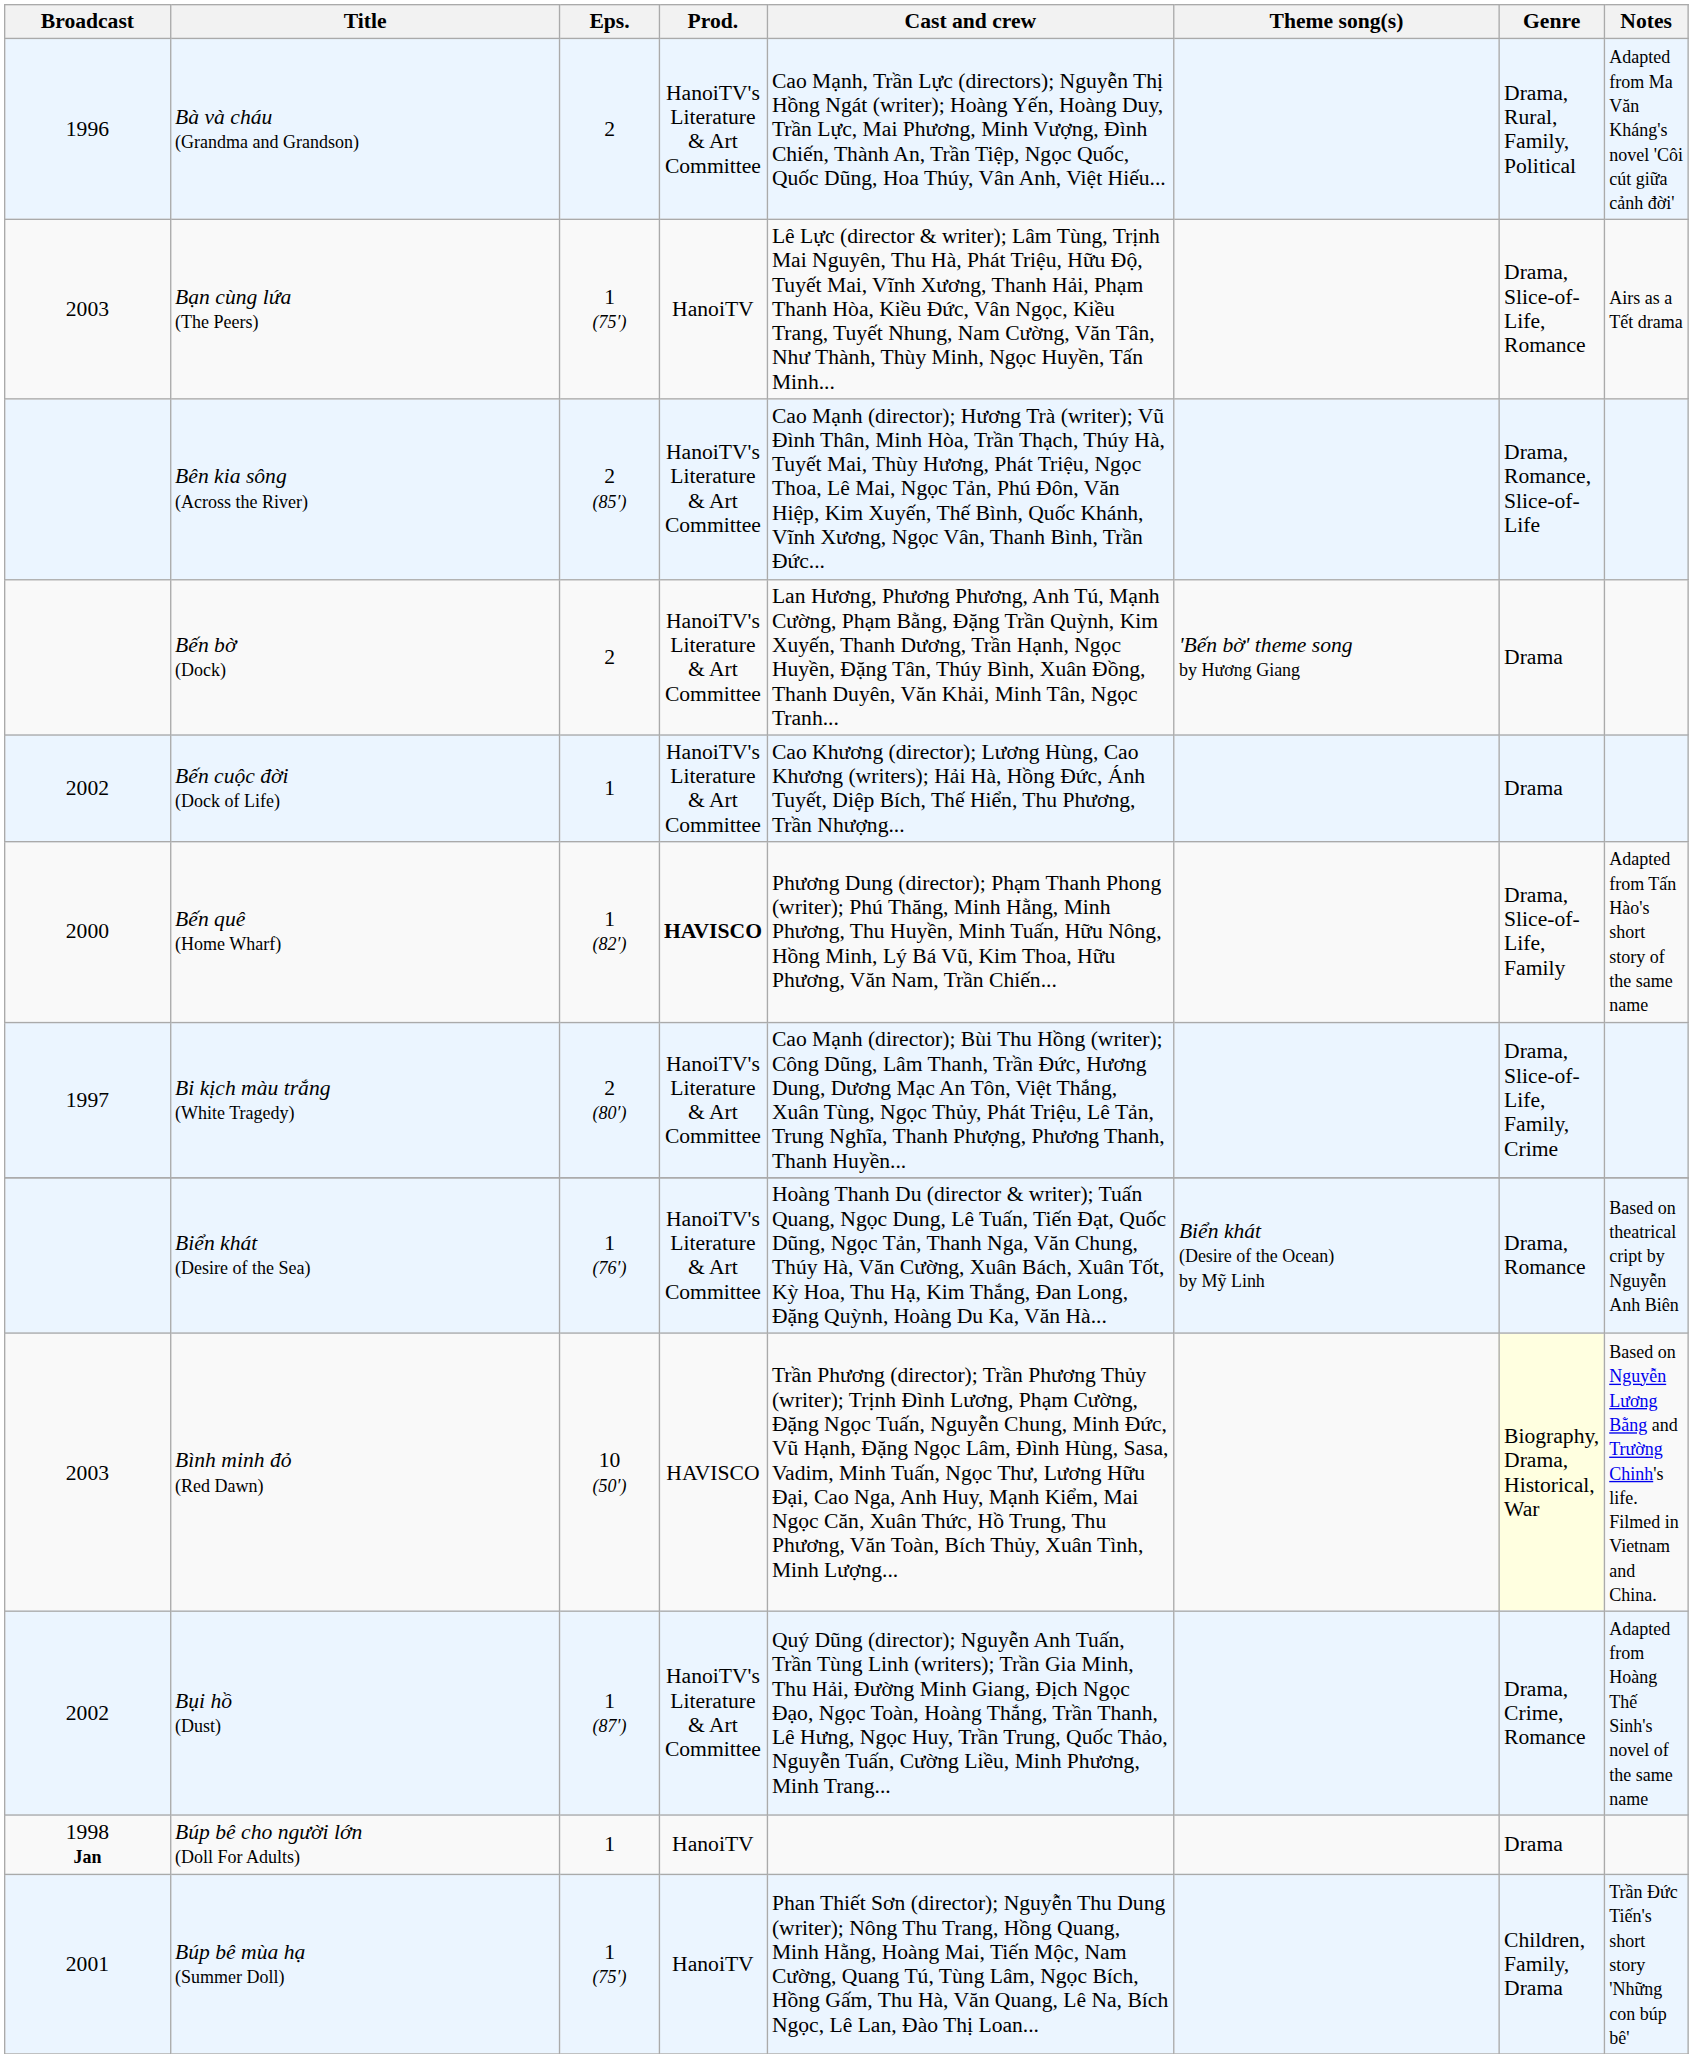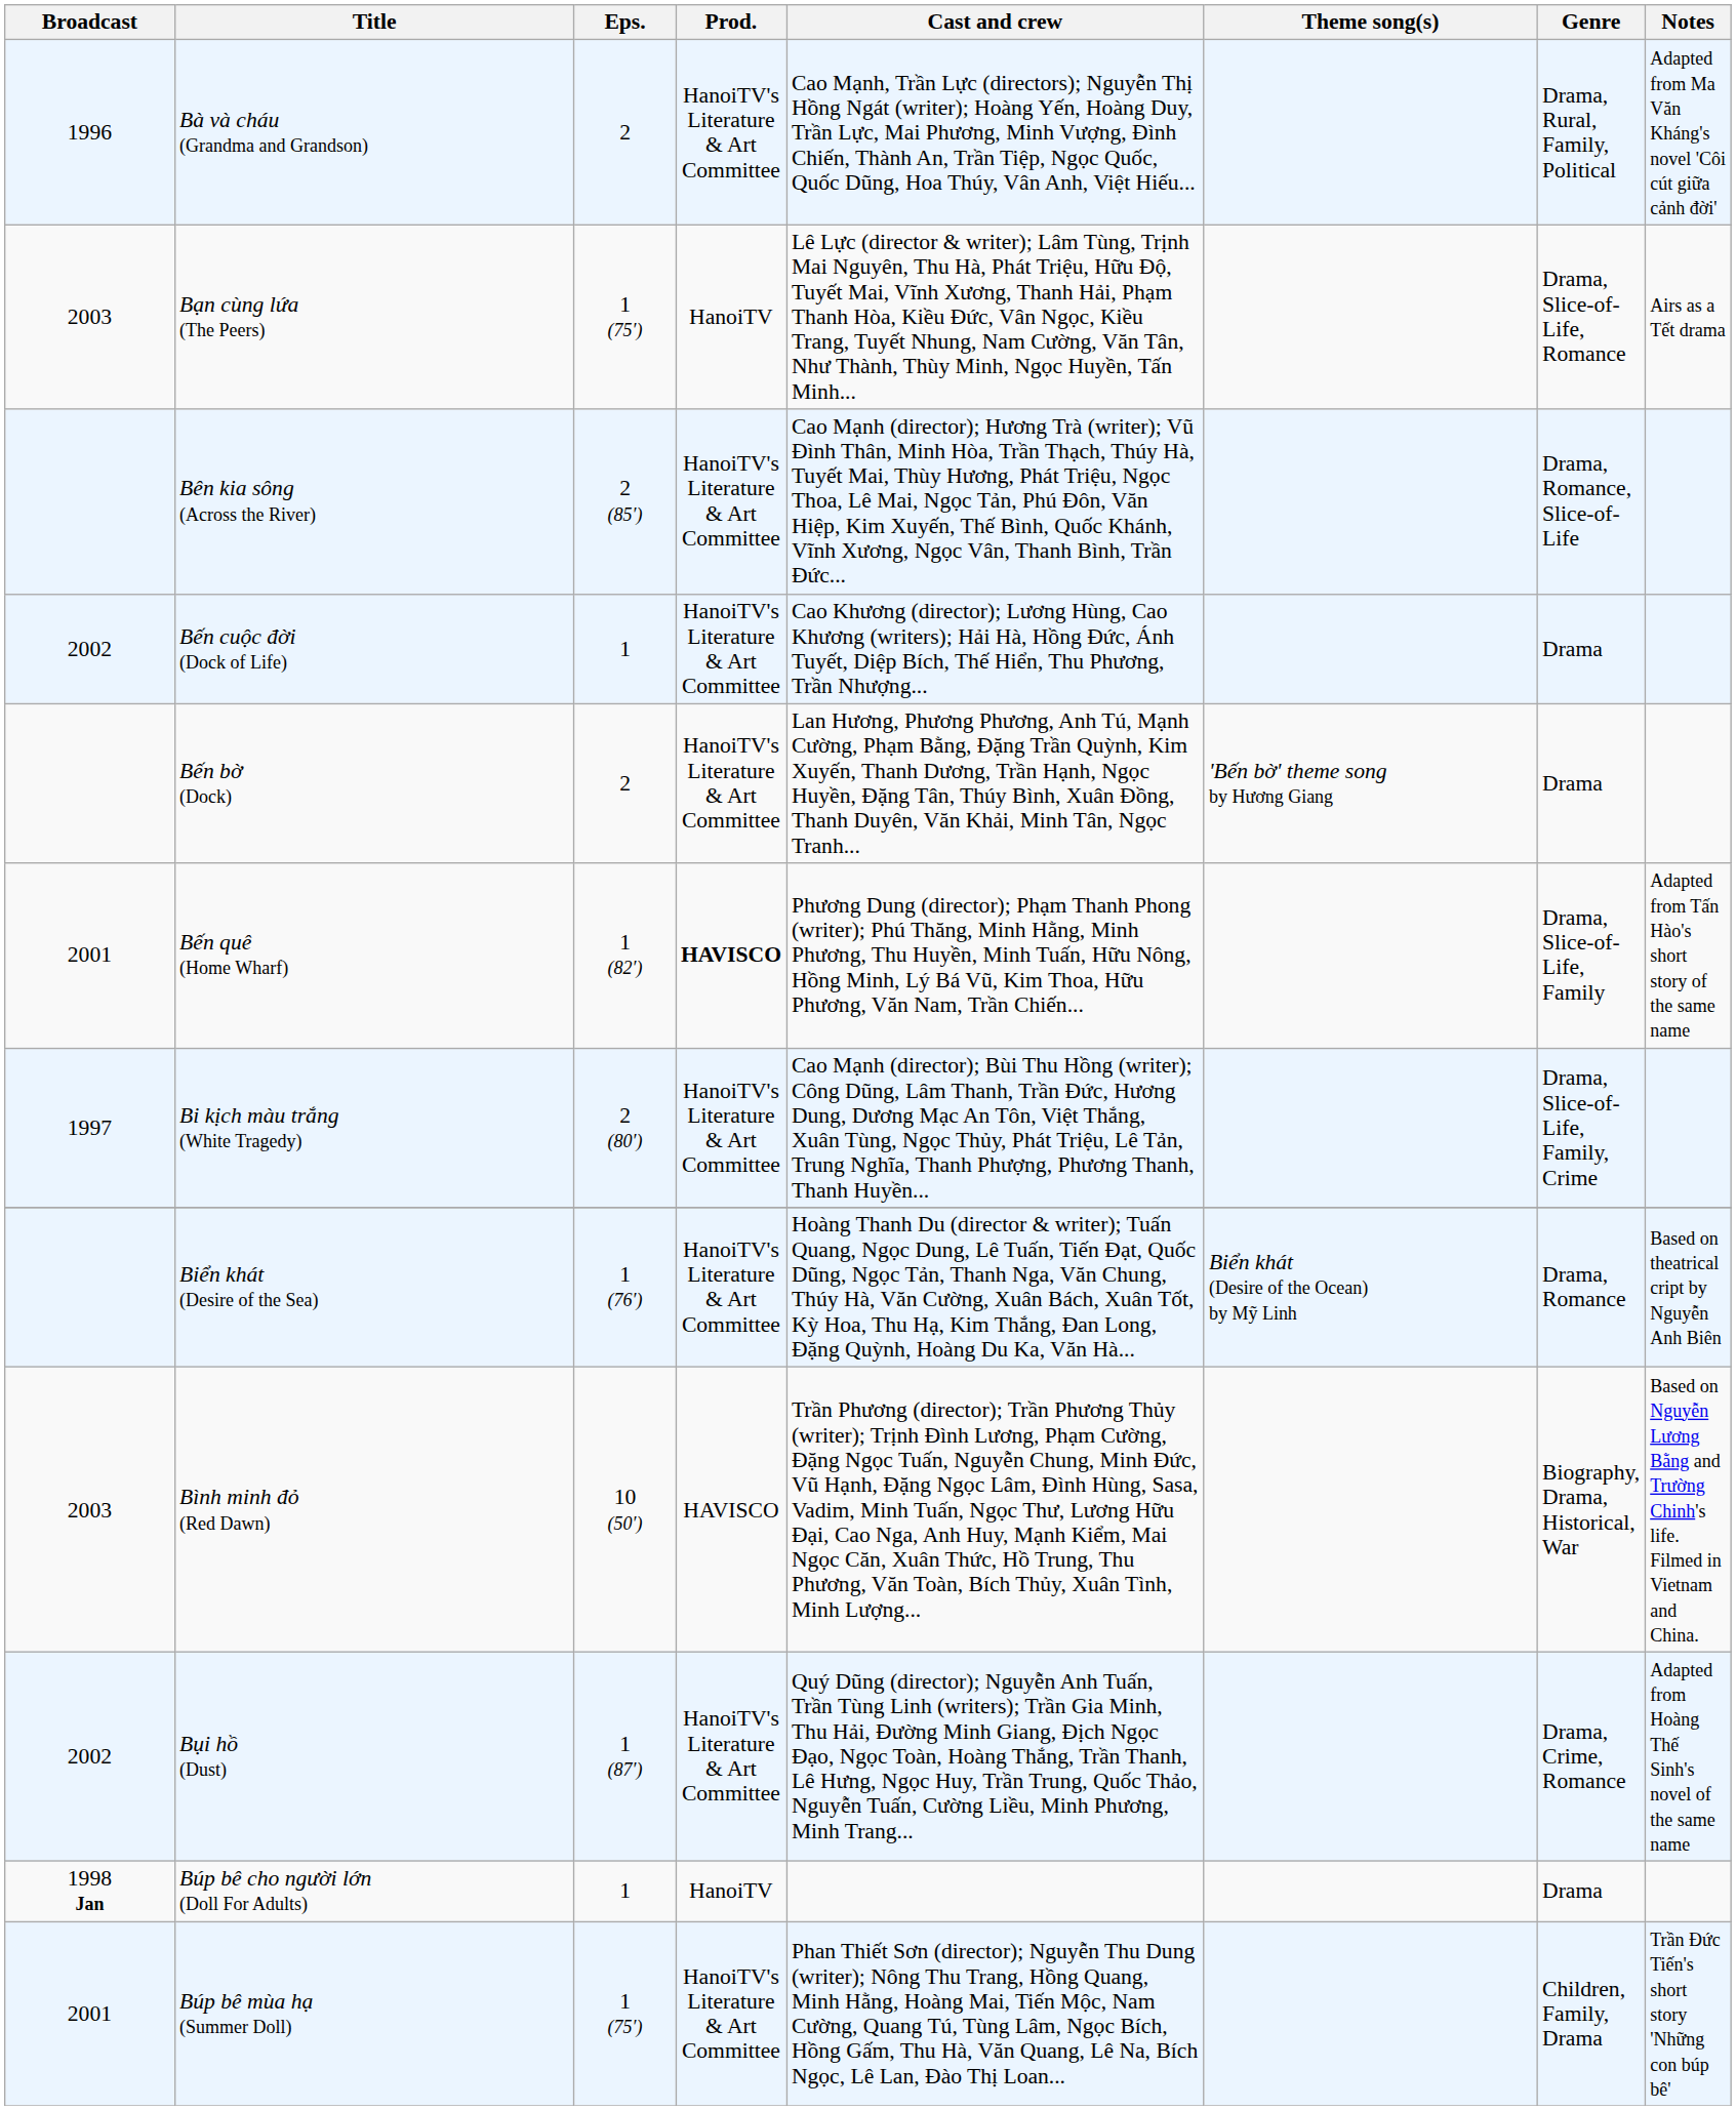rows swapped: Bến bờ (Dock) <-> Bến cuộc đời (Dock of Life)
Bến quê (Home Wharf) | Broadcast: 2000 -> 2001
Bình minh đỏ (Red Dawn) | Genre: lightyellow background -> no background
Búp bê mùa hạ (Summer Doll) | Prod.: HanoiTV -> HanoiTV's Literature & Art Committee
